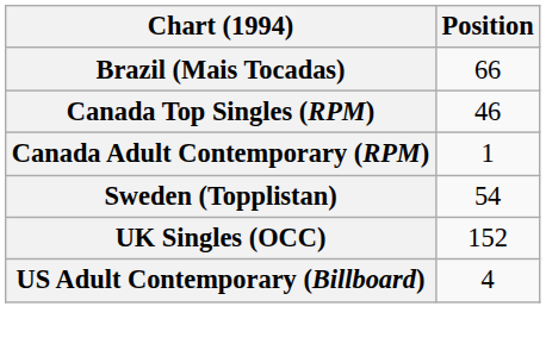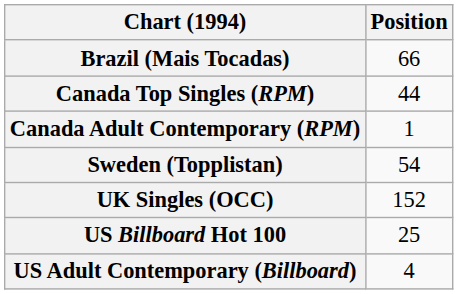Canada Top Singles (RPM) | Position: 46 -> 44
+ row: US Billboard Hot 100 | 25
